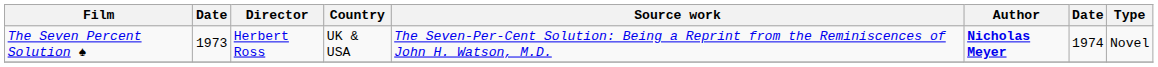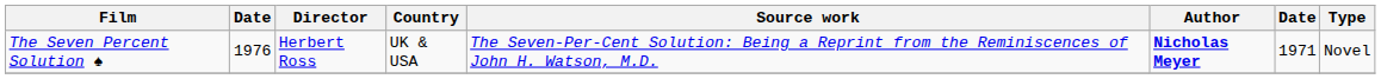The Seven Percent Solution ♠ | column 2: 1973 -> 1976
The Seven Percent Solution ♠ | column 7: 1974 -> 1971
